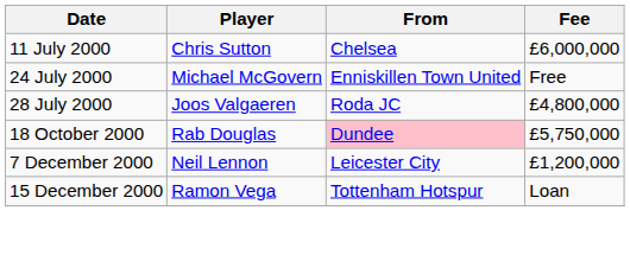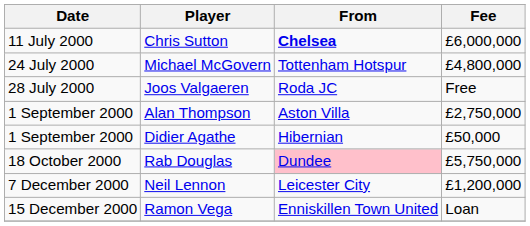Chris Sutton | From: normal -> bold
Michael McGovern | From: Enniskillen Town United -> Tottenham Hotspur
Michael McGovern | Fee: Free -> £4,800,000
Joos Valgaeren | Fee: £4,800,000 -> Free
+ row: 1 September 2000 | Alan Thompson | Aston Villa | £2,750,000
+ row: 1 September 2000 | Didier Agathe | Hibernian | £50,000
Ramon Vega | From: Tottenham Hotspur -> Enniskillen Town United
